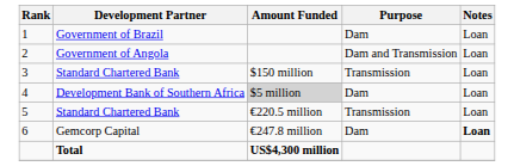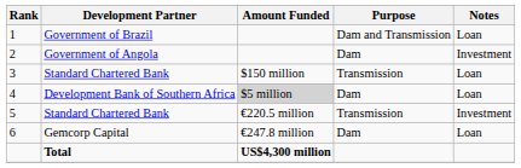1 | Purpose: Dam -> Dam and Transmission
2 | Purpose: Dam and Transmission -> Dam
2 | Notes: Loan -> Investment
5 | Notes: Loan -> Investment
6 | Notes: bold -> normal
